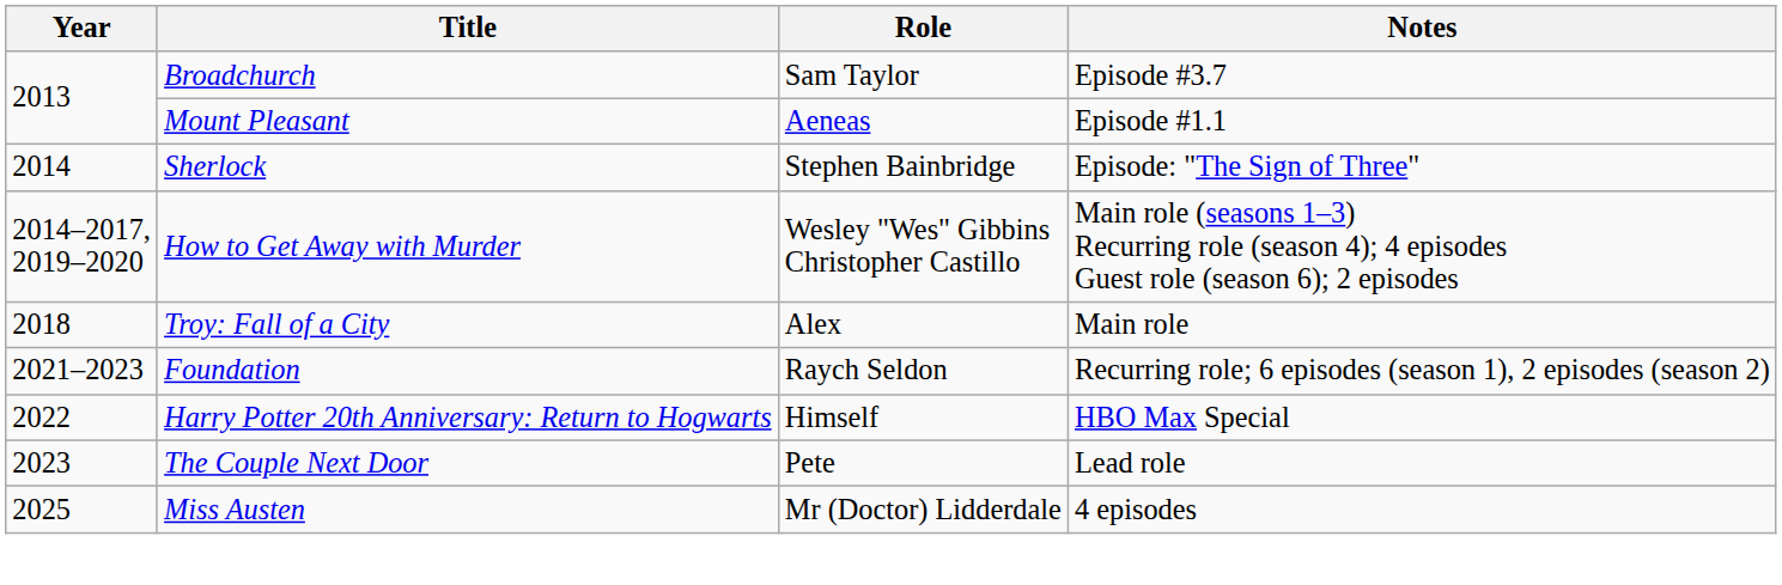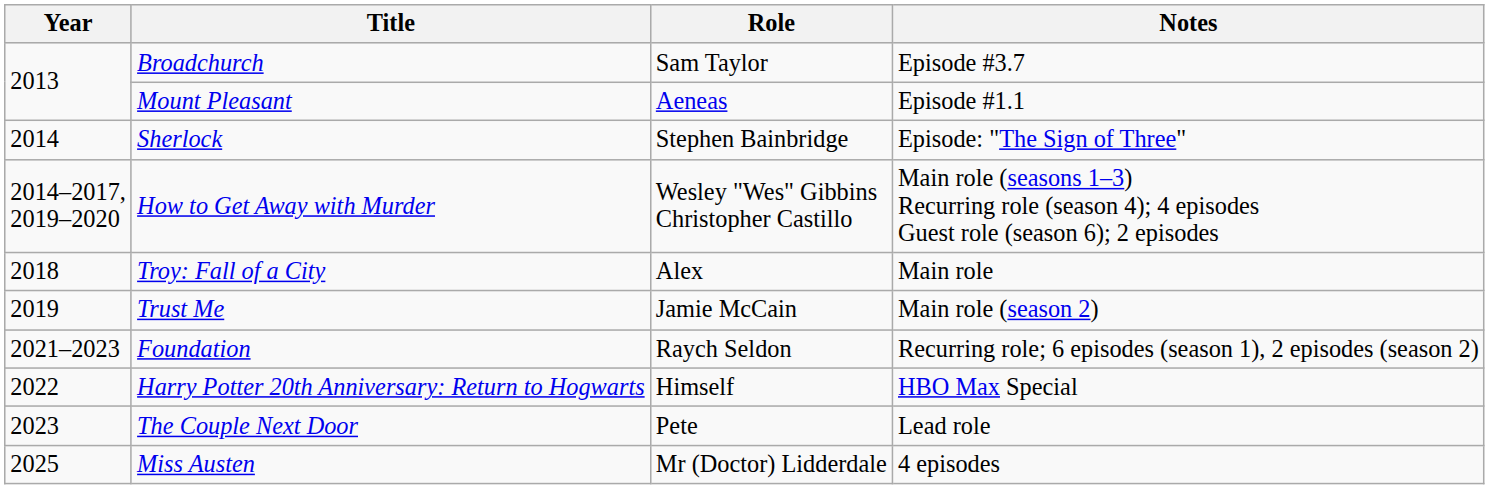+ row: 2019 | Trust Me | Jamie McCain | Main role (season 2)
